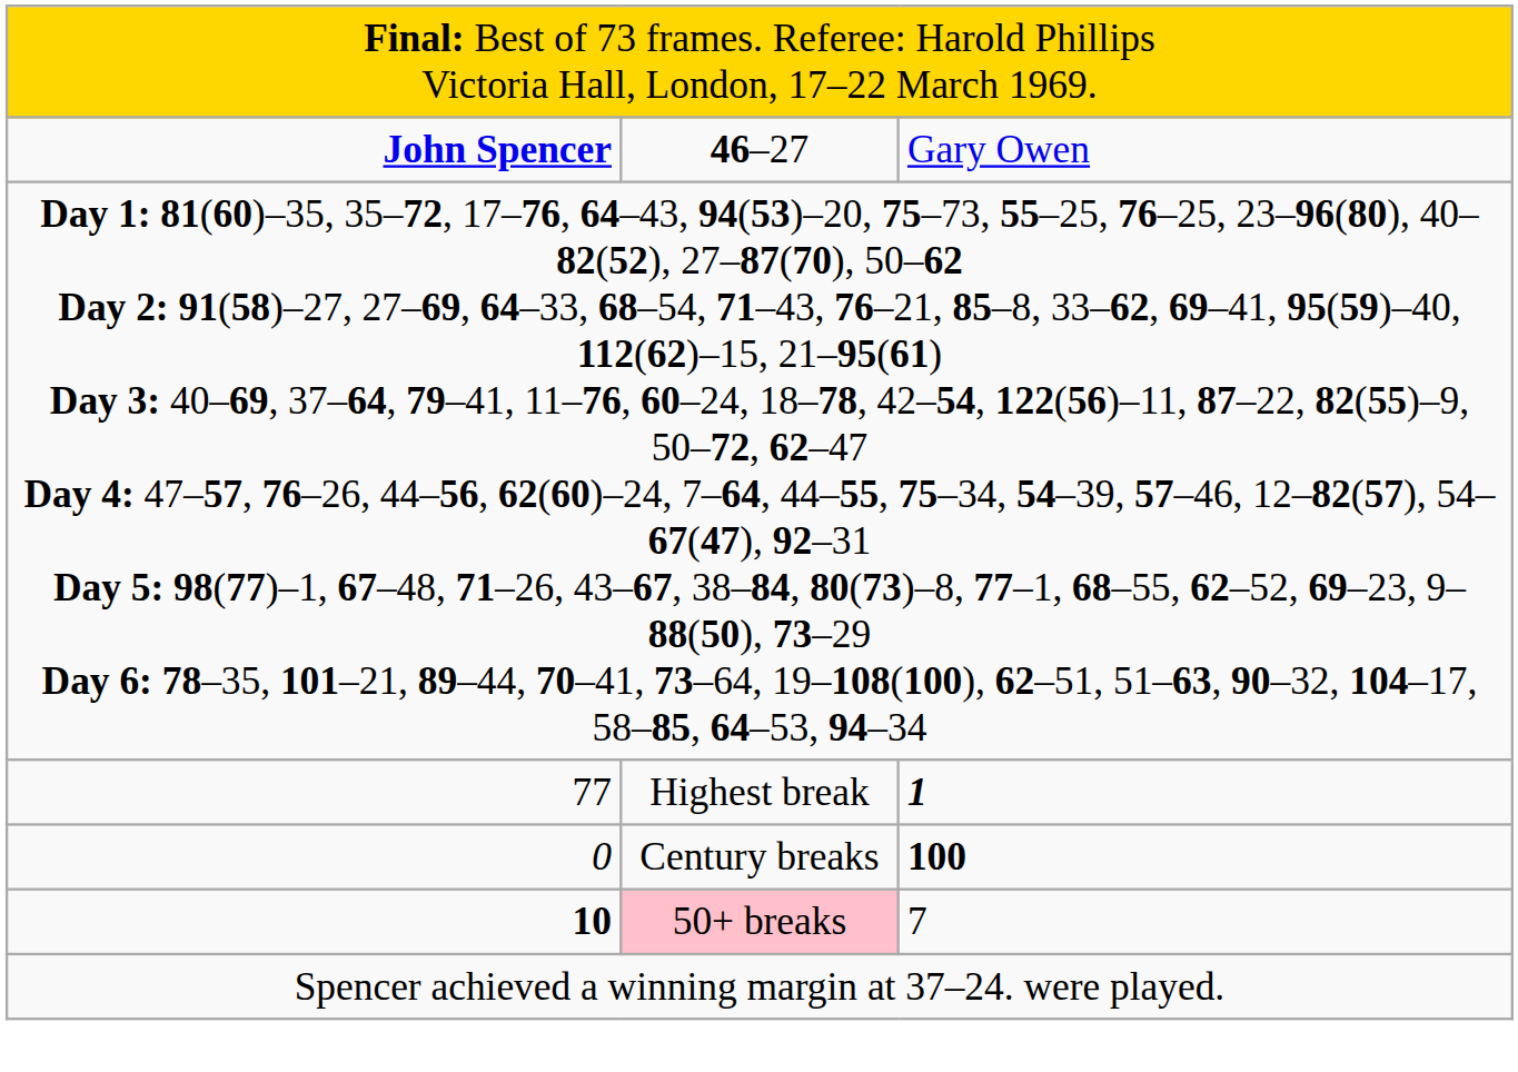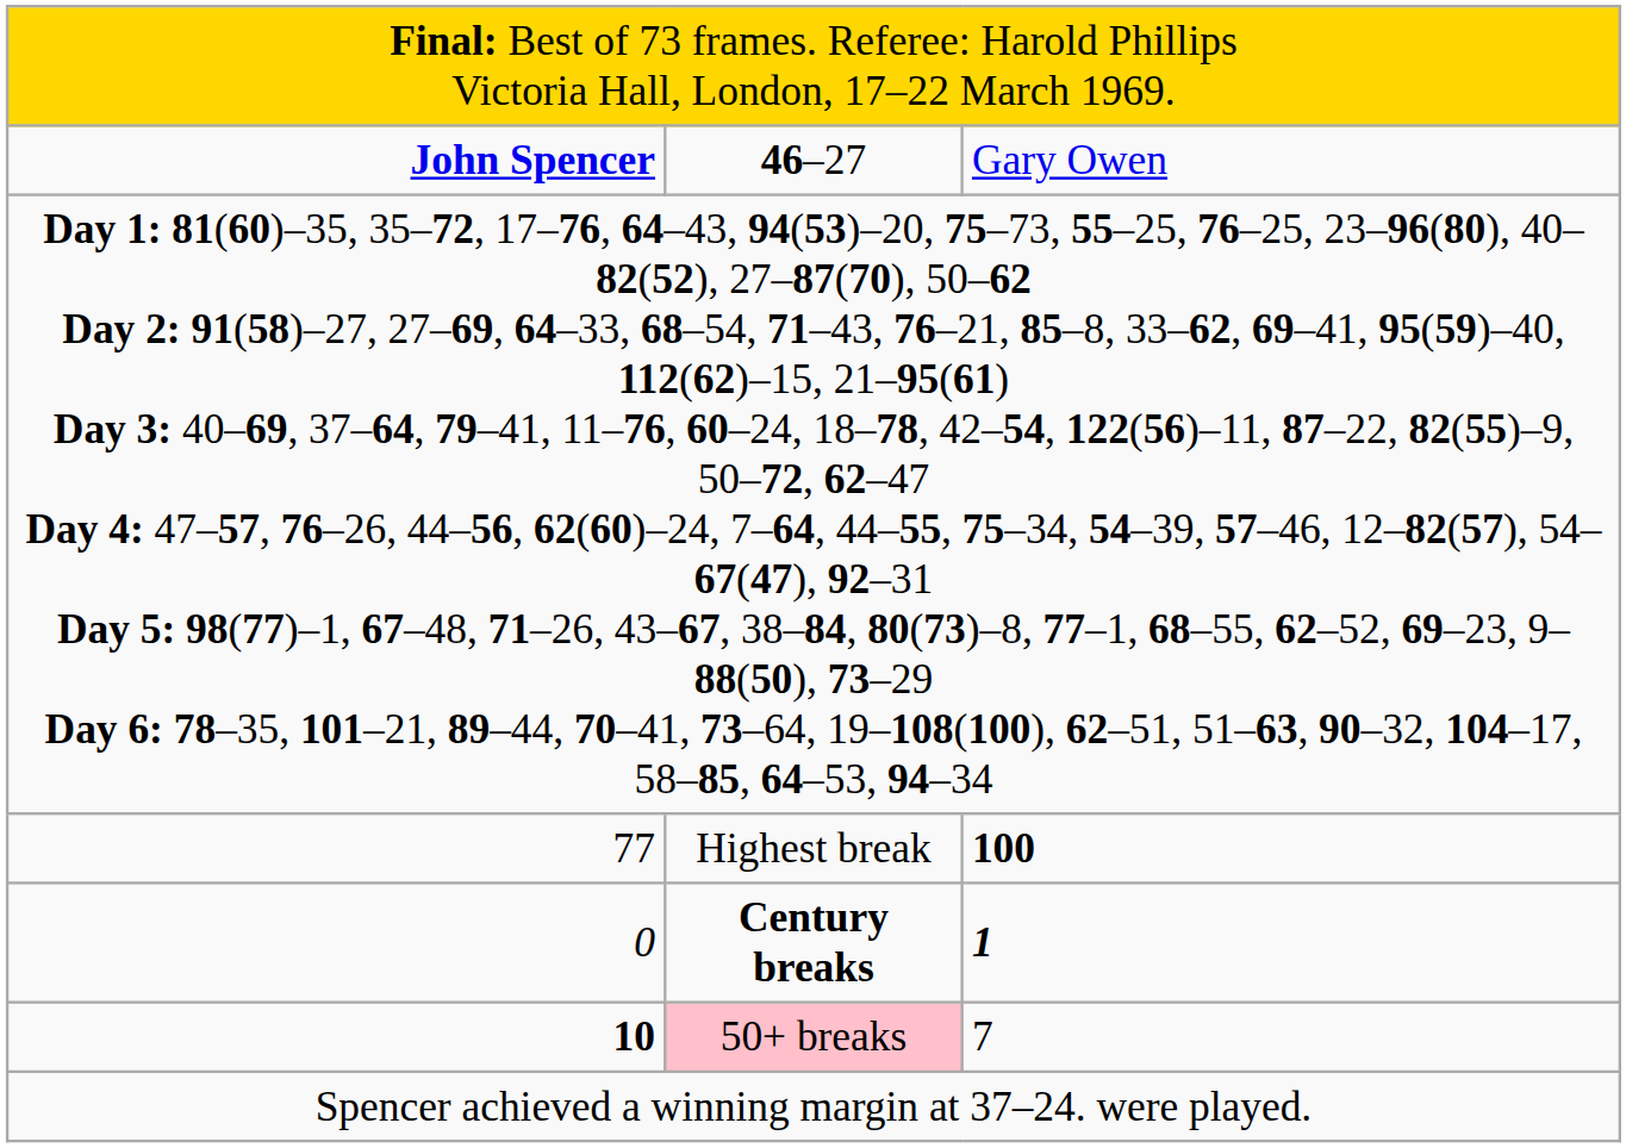77 | column 3: 1 -> 100
0 | column 2: normal -> bold
0 | column 3: 100 -> 1
